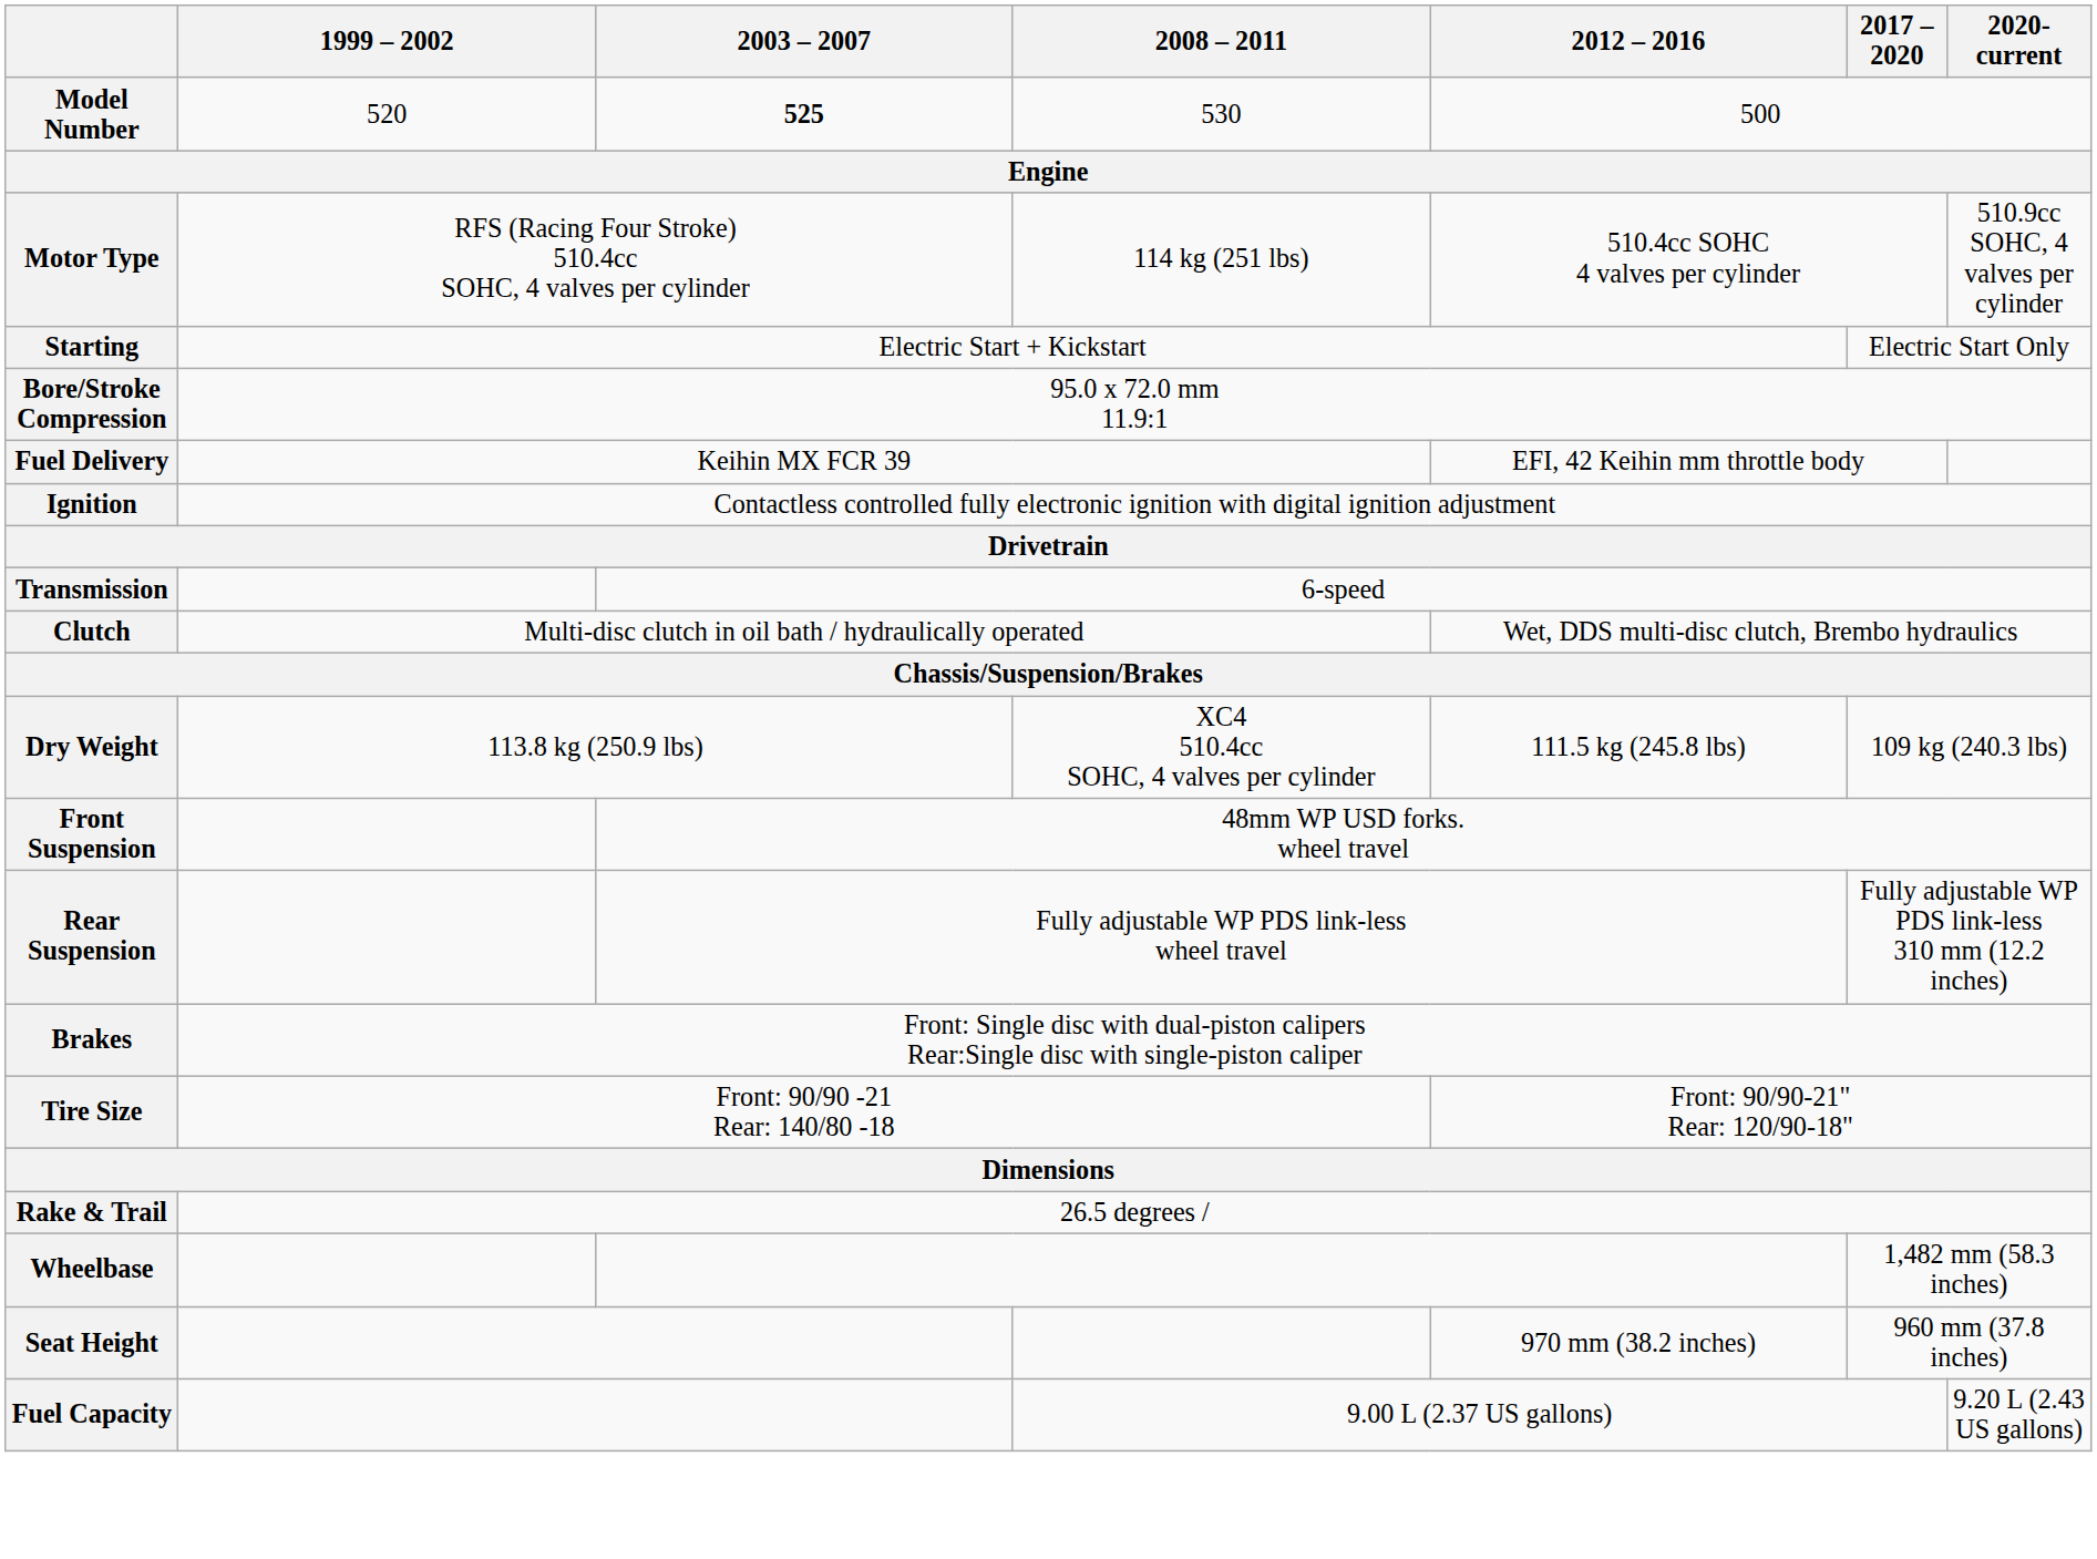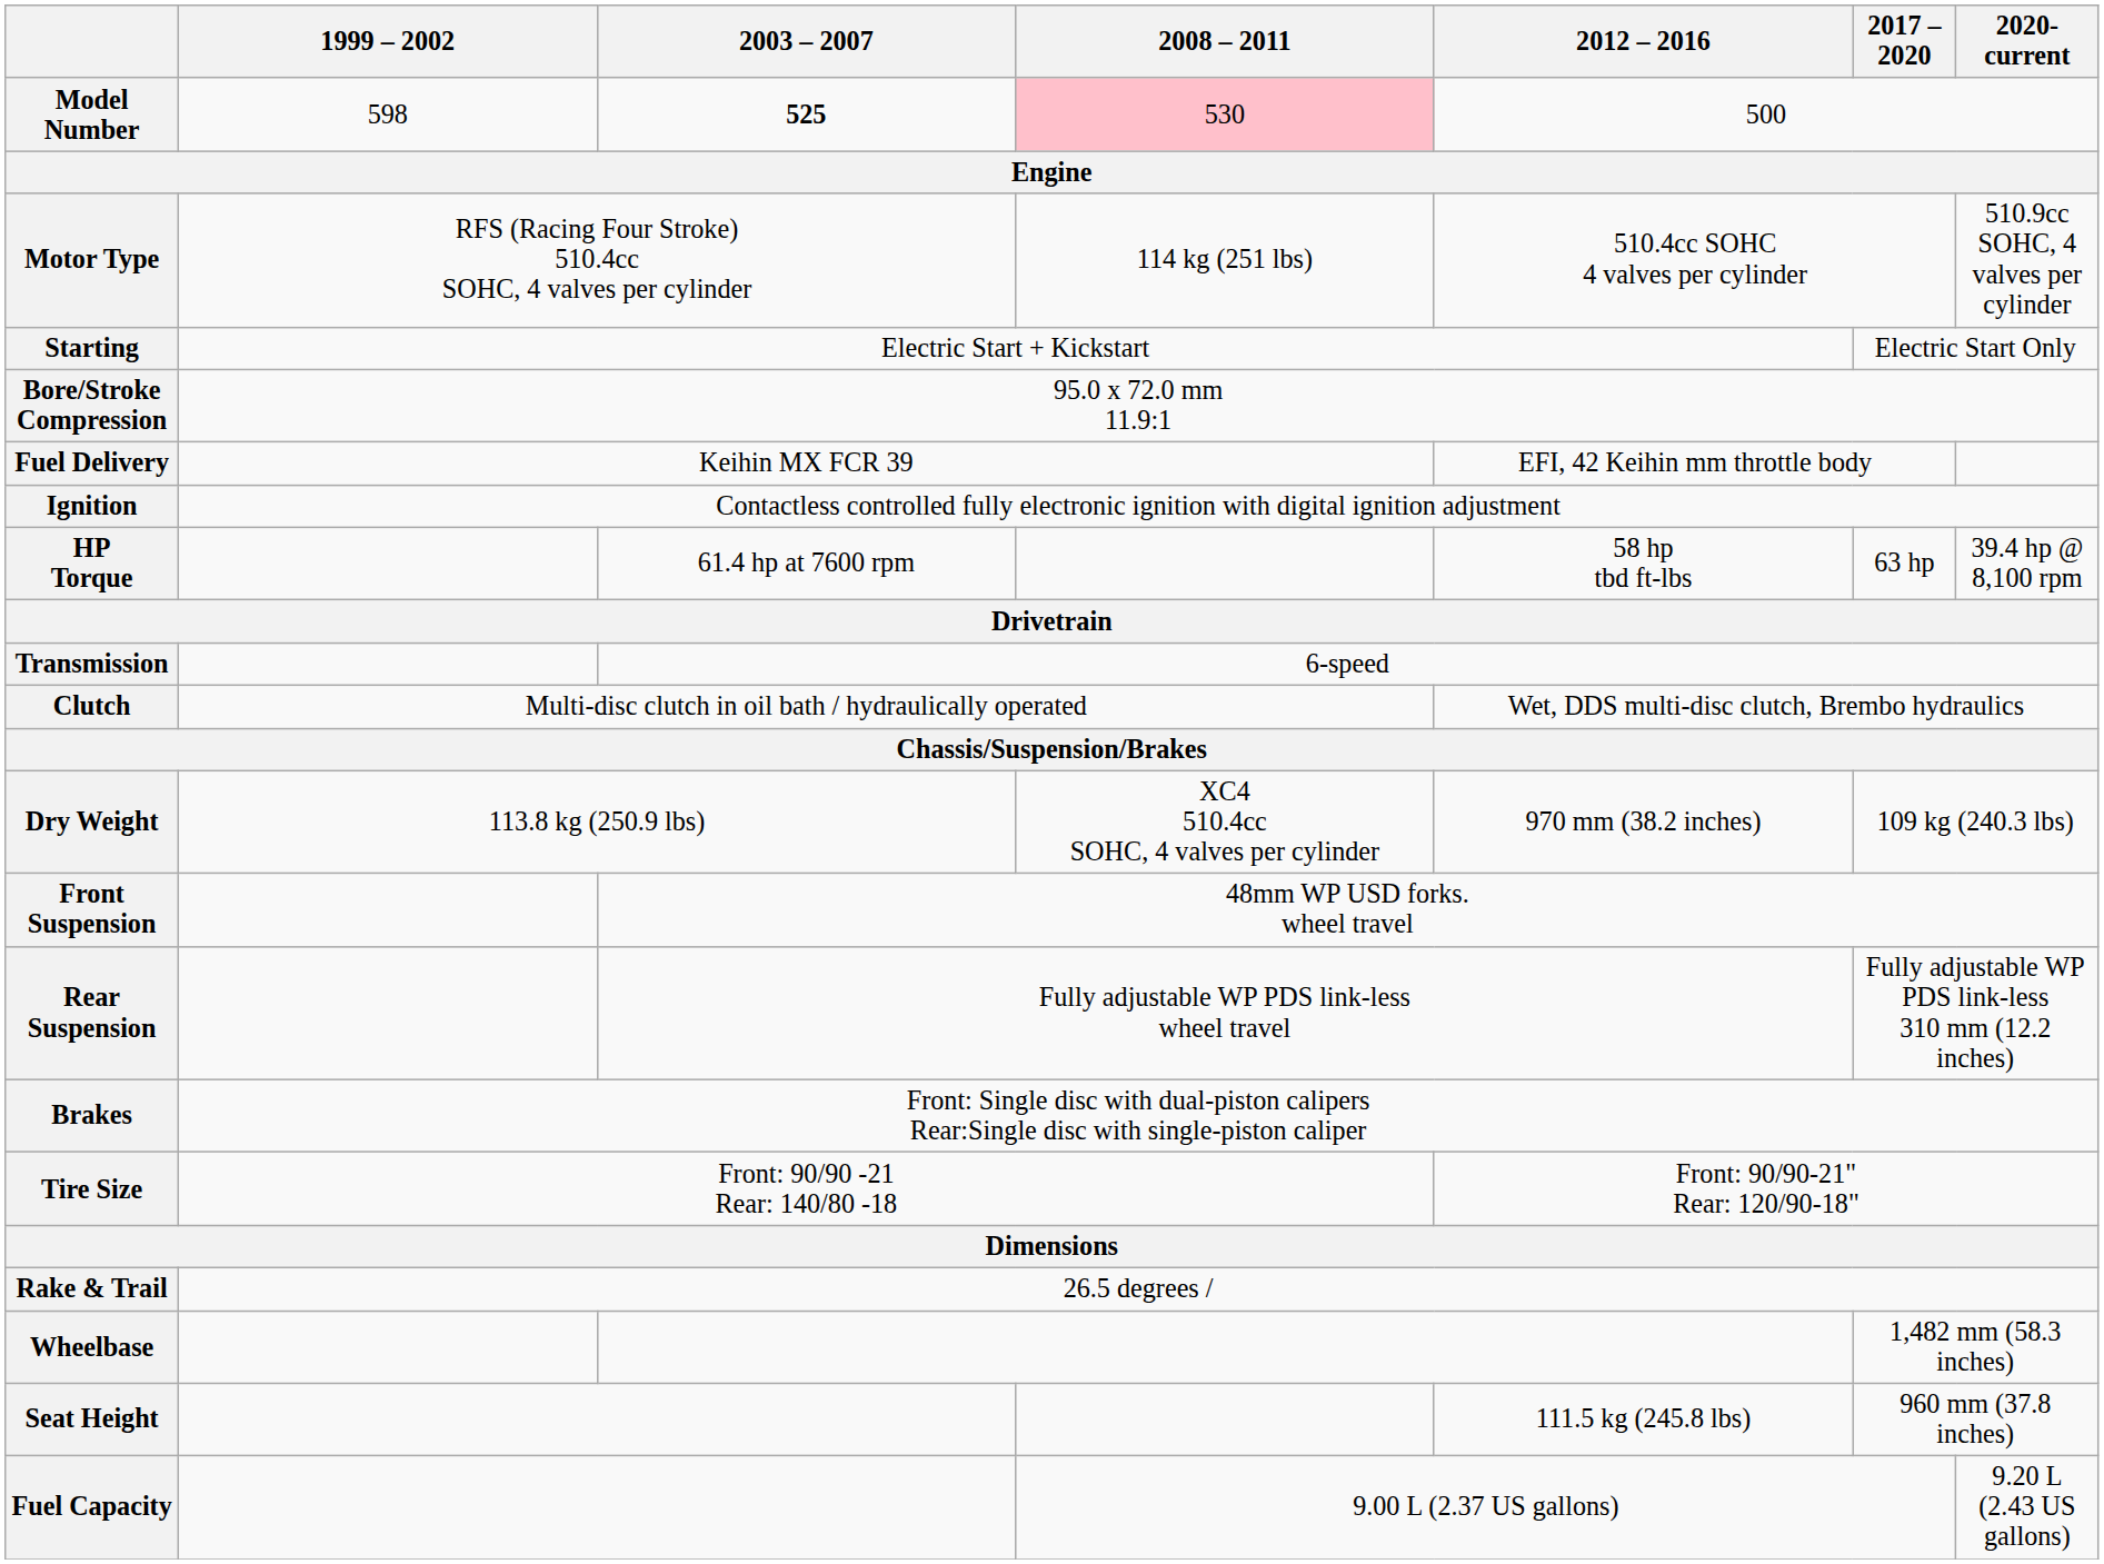Model Number | 1999 – 2002: 520 -> 598
Model Number | 2008 – 2011: no background -> pink background
+ row: HP Torque | 61.4 hp at 7600 rpm | 58 hp tbd ft-lbs | 63 hp | 39.4 hp @ 8,100 rpm
Dry Weight | 2012 – 2016: 111.5 kg (245.8 lbs) -> 970 mm (38.2 inches)
Seat Height | 2012 – 2016: 970 mm (38.2 inches) -> 111.5 kg (245.8 lbs)
